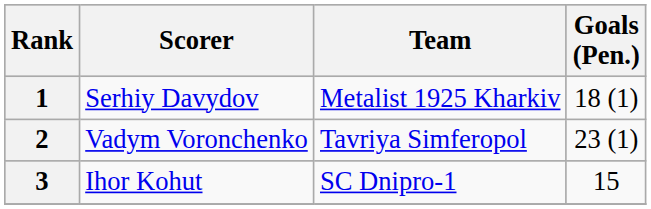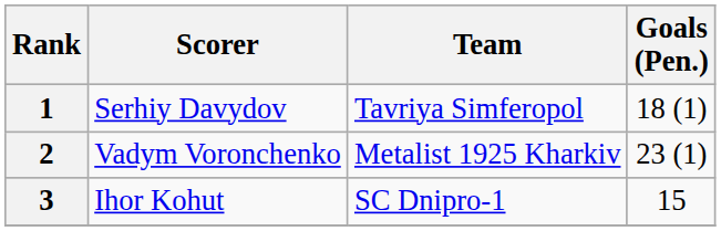1 | Team: Metalist 1925 Kharkiv -> Tavriya Simferopol
2 | Team: Tavriya Simferopol -> Metalist 1925 Kharkiv
